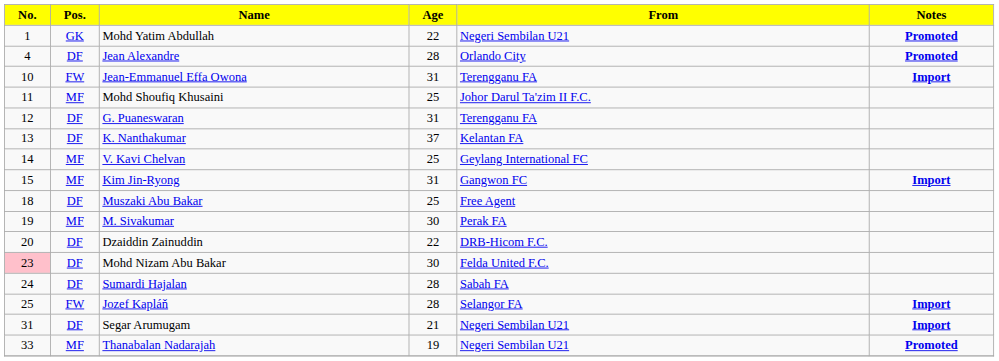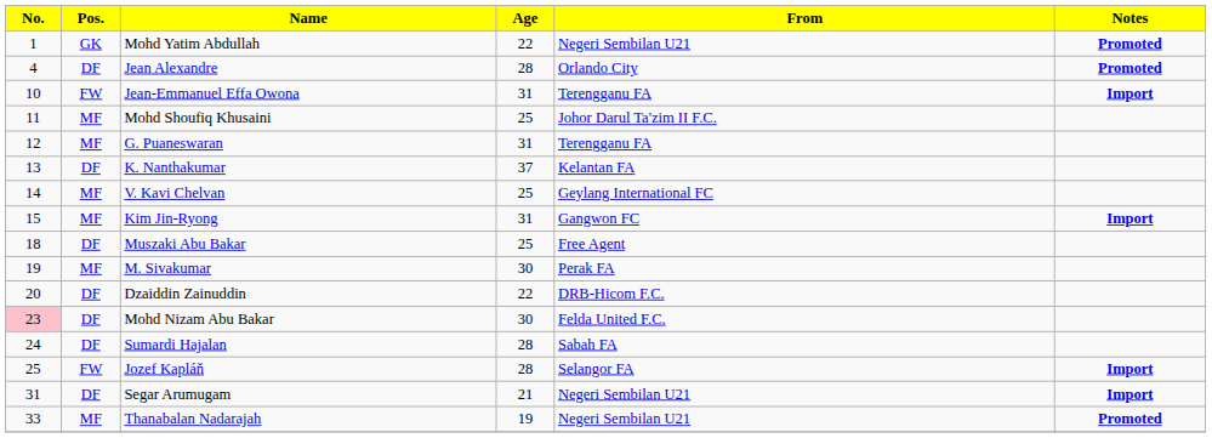G. Puaneswaran | Pos.: DF -> MF
